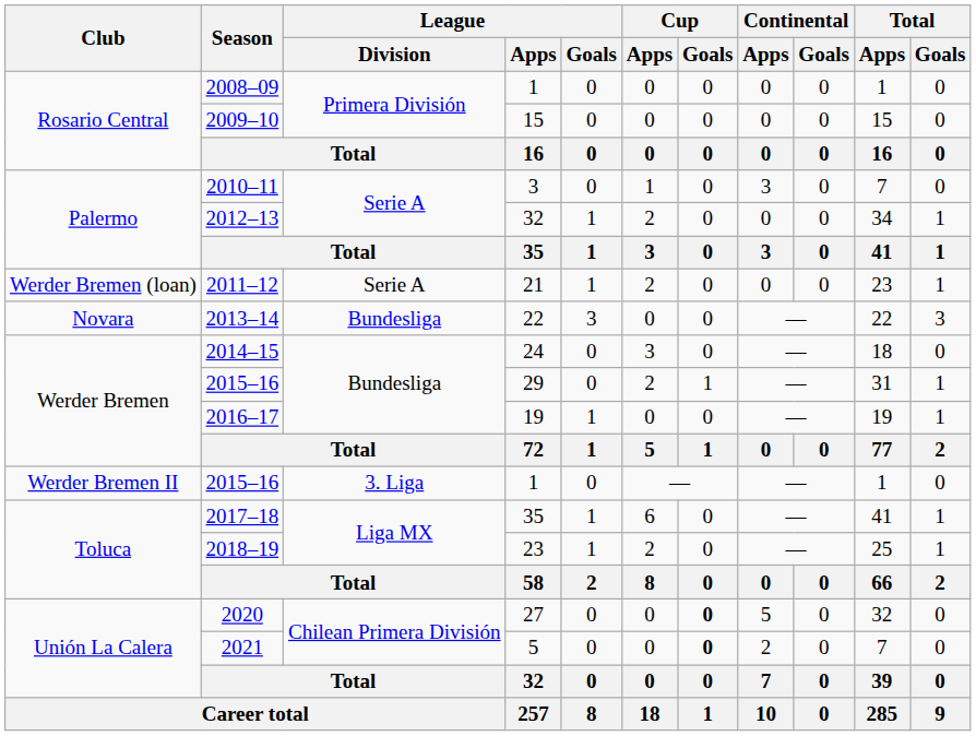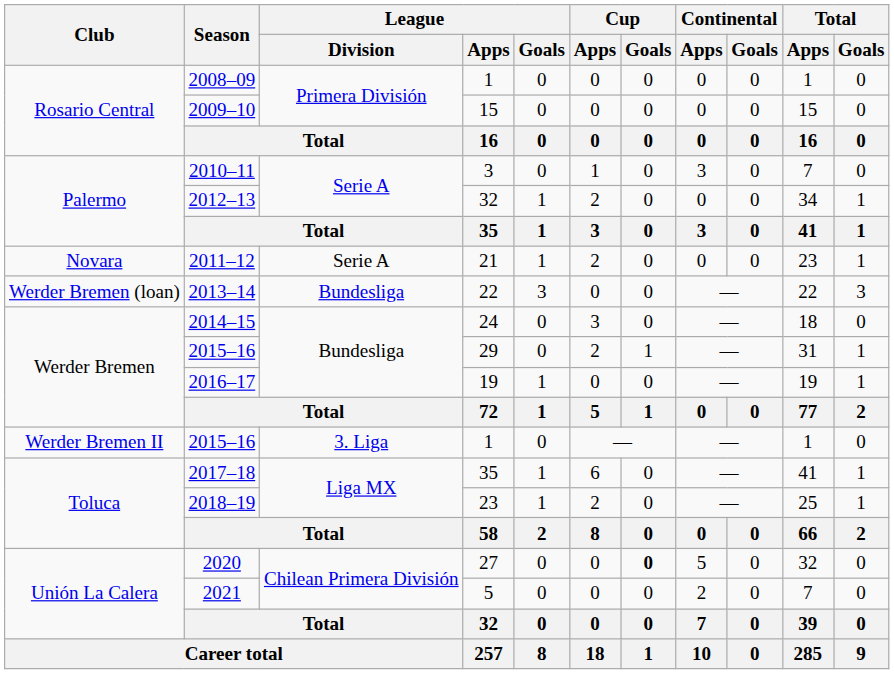2011–12 | Club: Werder Bremen (loan) -> Novara
2013–14 | Club: Novara -> Werder Bremen (loan)
2021 | Cup / Goals: bold -> normal
